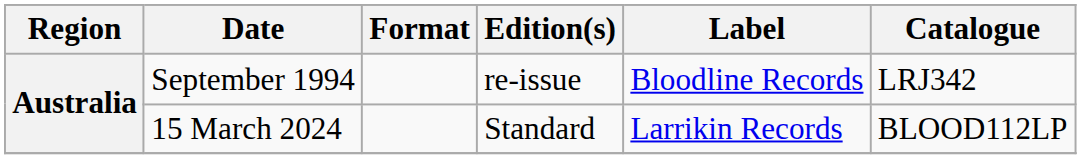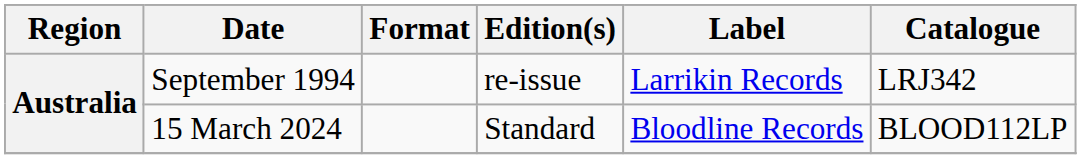September 1994 | Label: Bloodline Records -> Larrikin Records
15 March 2024 | Label: Larrikin Records -> Bloodline Records
